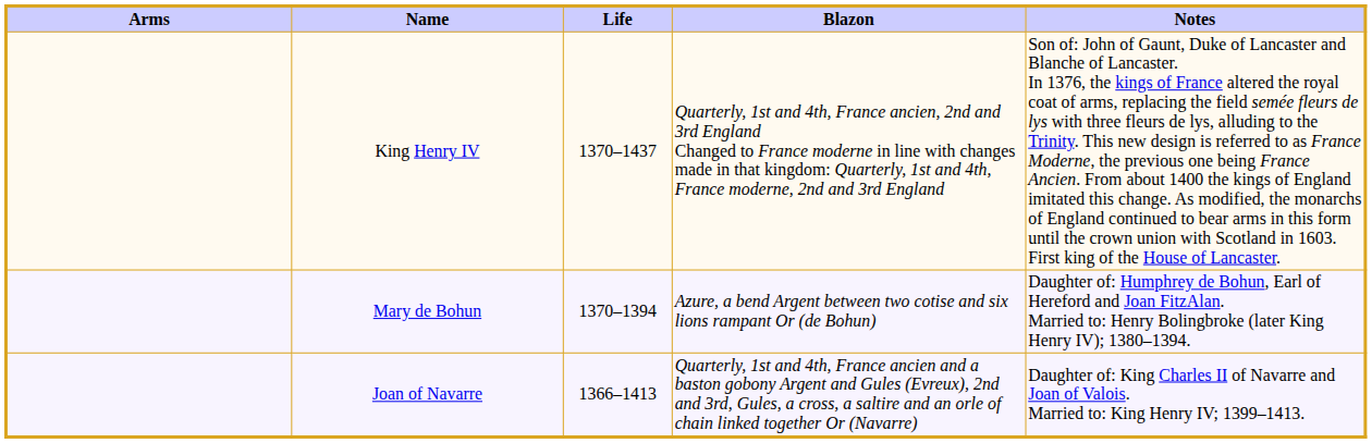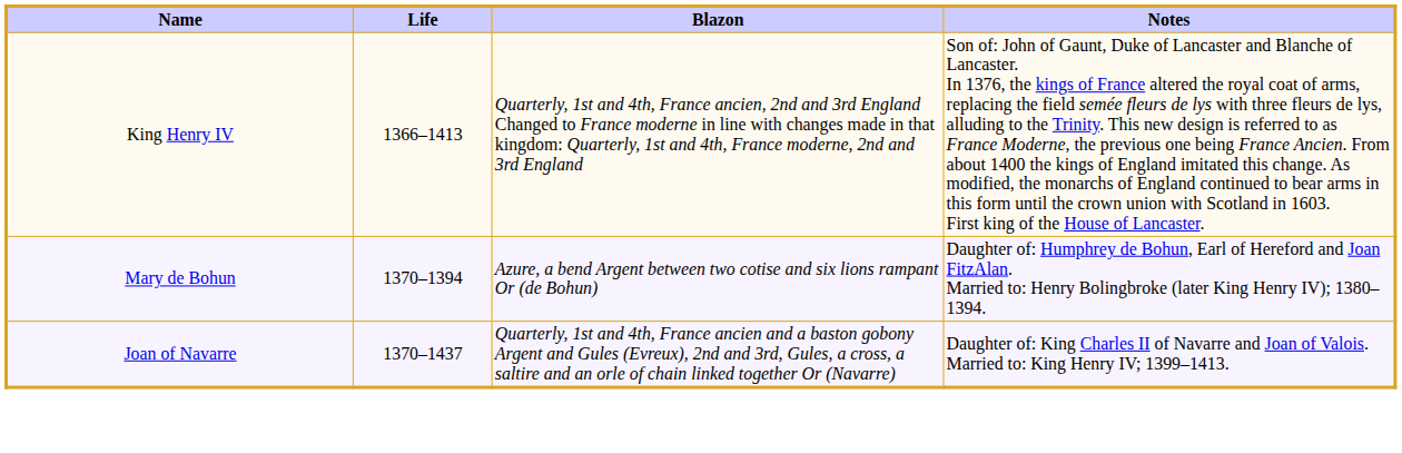- column: Arms
King Henry IV | Life: 1370–1437 -> 1366–1413
Joan of Navarre | Life: 1366–1413 -> 1370–1437
